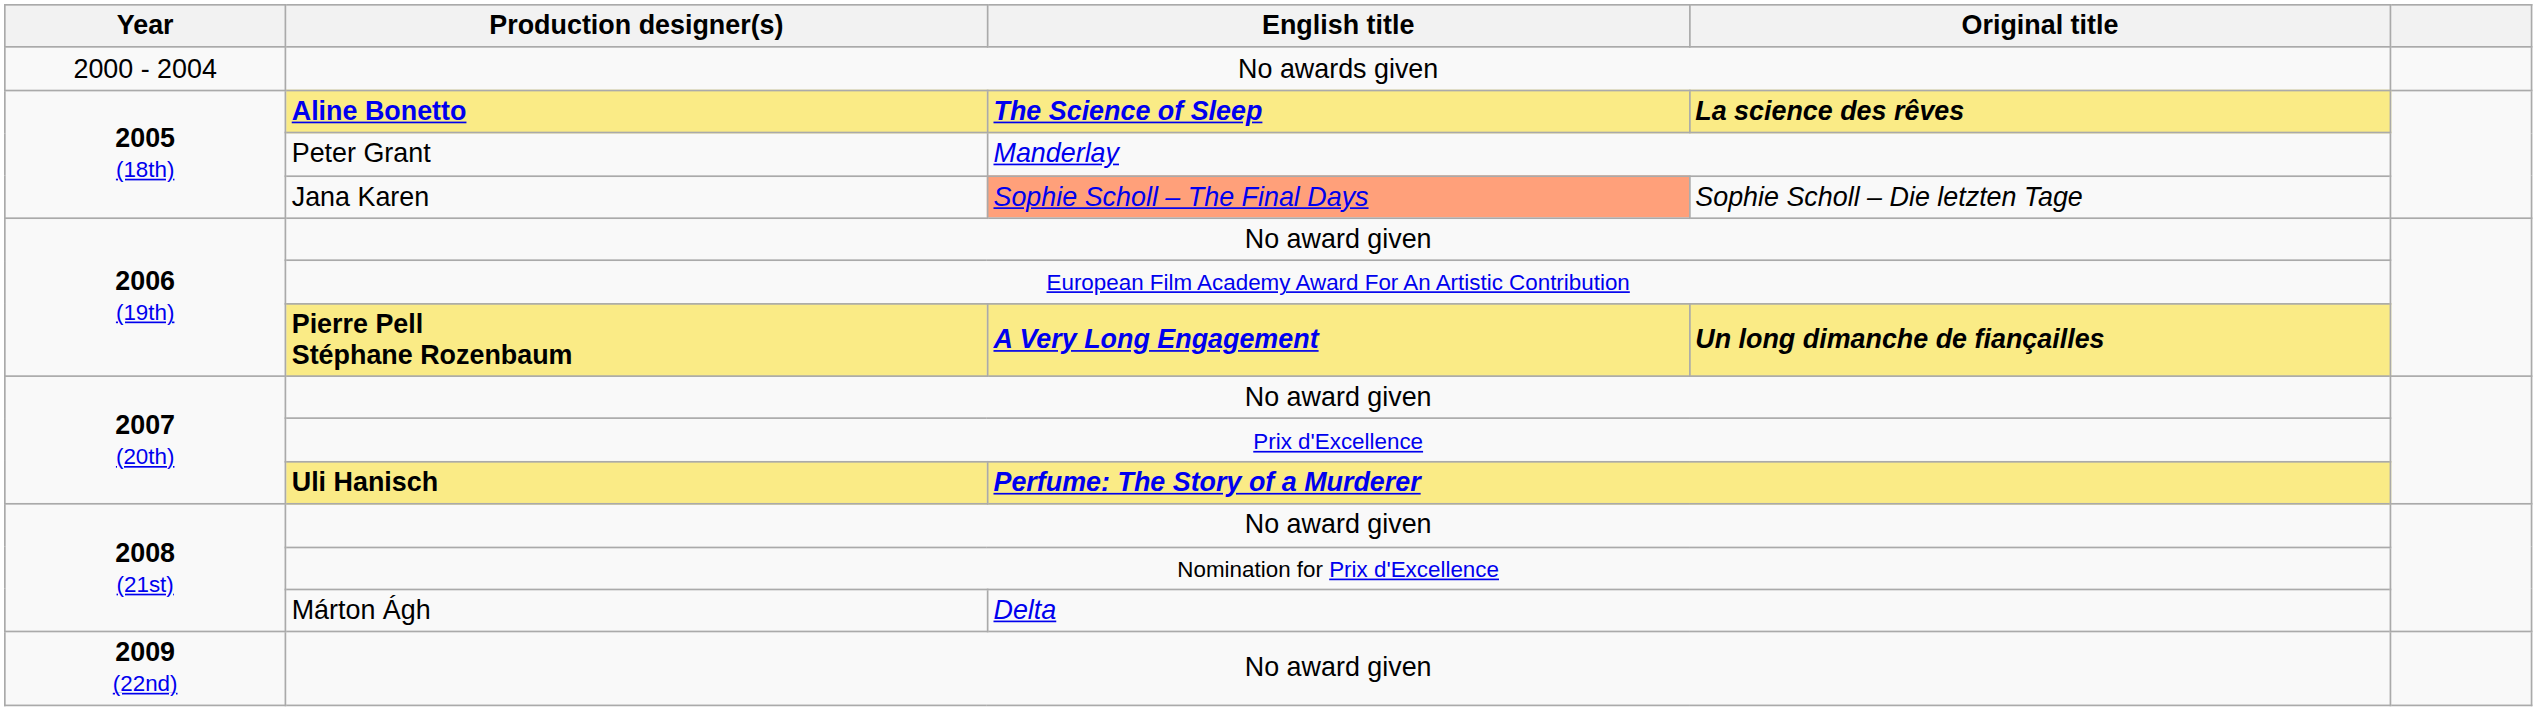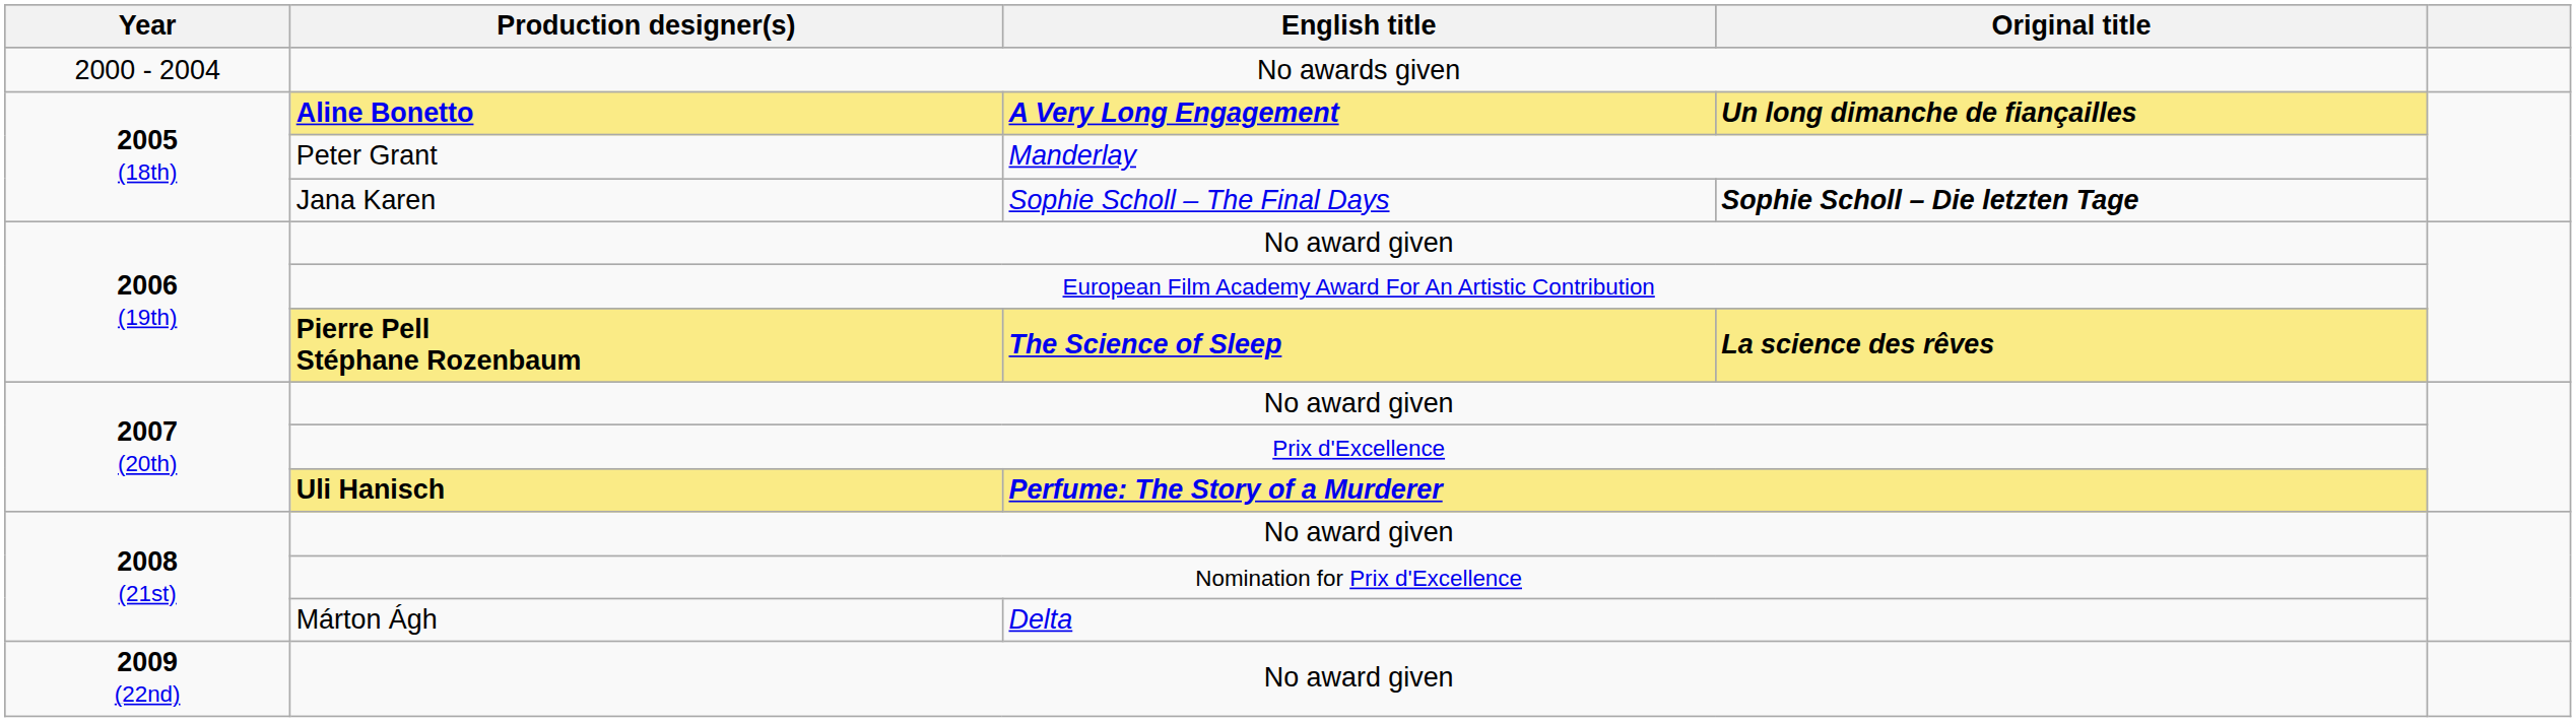Aline Bonetto | English title: The Science of Sleep -> A Very Long Engagement
Aline Bonetto | Original title: La science des rêves -> Un long dimanche de fiançailles
Jana Karen | English title: lightsalmon background -> no background
Jana Karen | Original title: normal -> bold
Pierre Pell Stéphane Rozenbaum | English title: A Very Long Engagement -> The Science of Sleep
Pierre Pell Stéphane Rozenbaum | Original title: Un long dimanche de fiançailles -> La science des rêves
